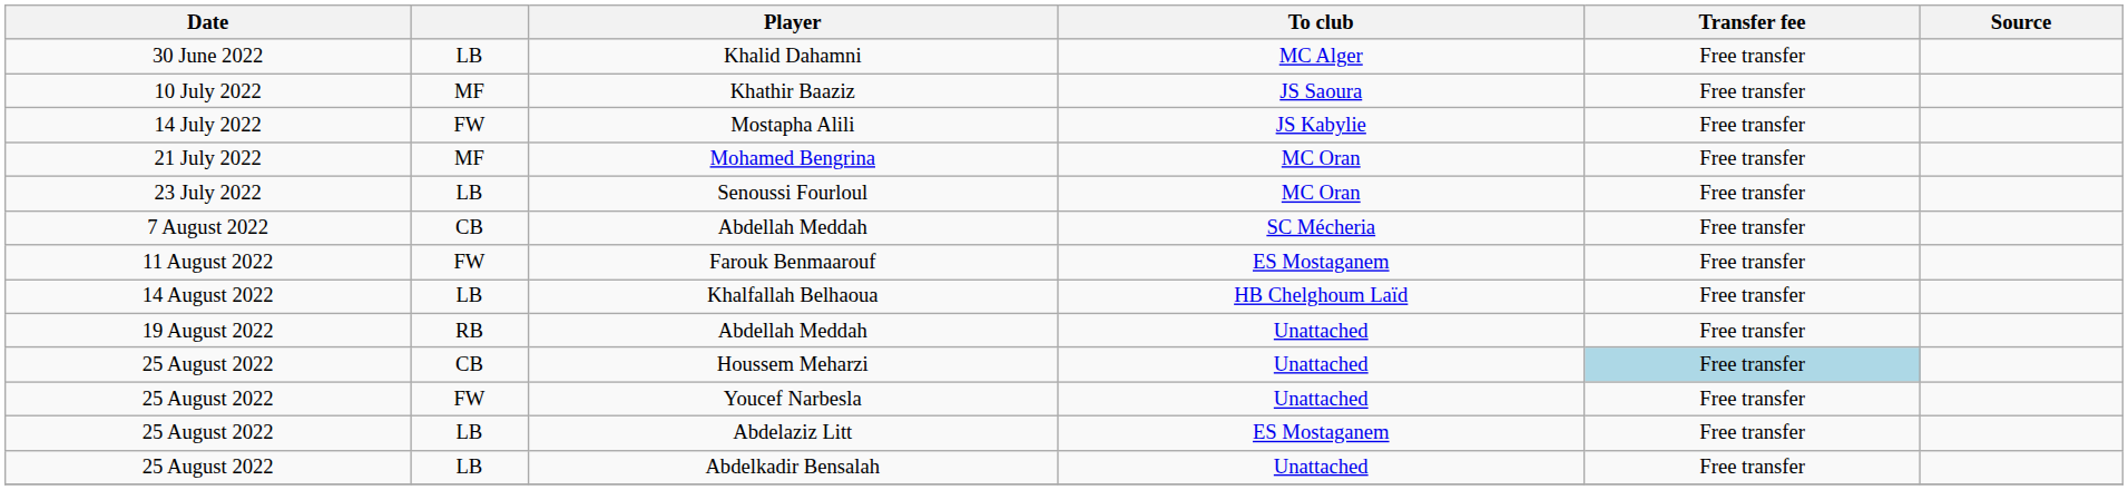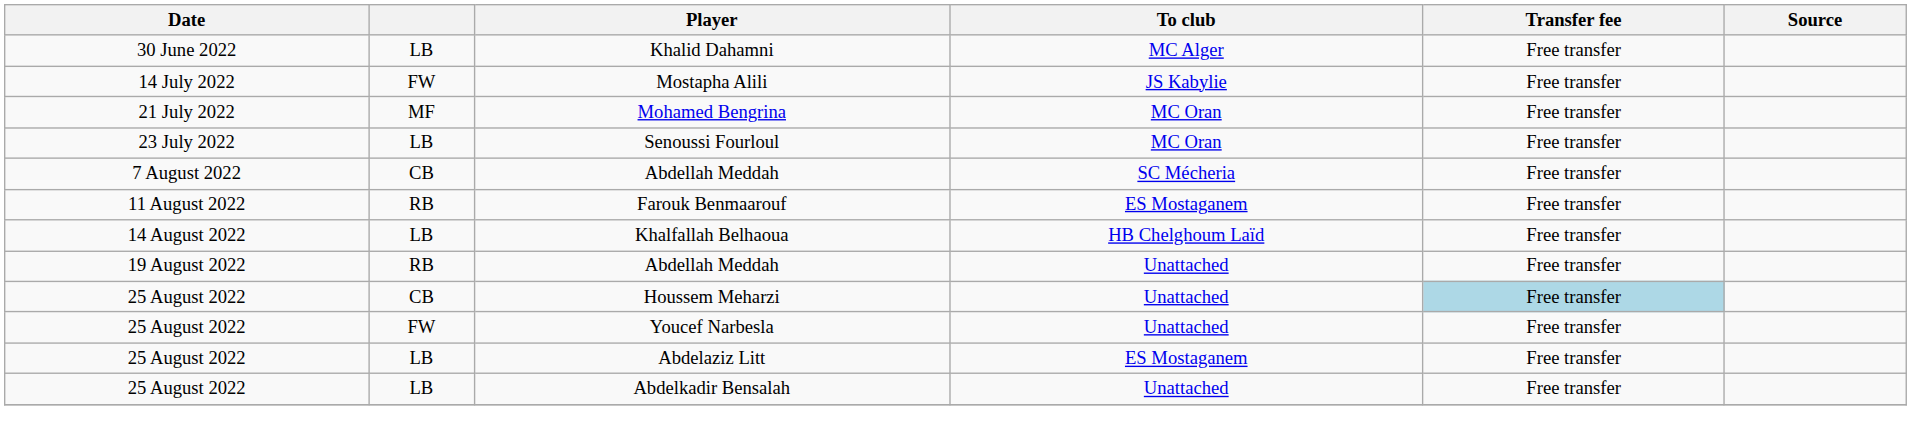- row: 10 July 2022 | MF | Khathir Baaziz | JS Saoura | Free transfer
Farouk Benmaarouf | column 2: FW -> RB
